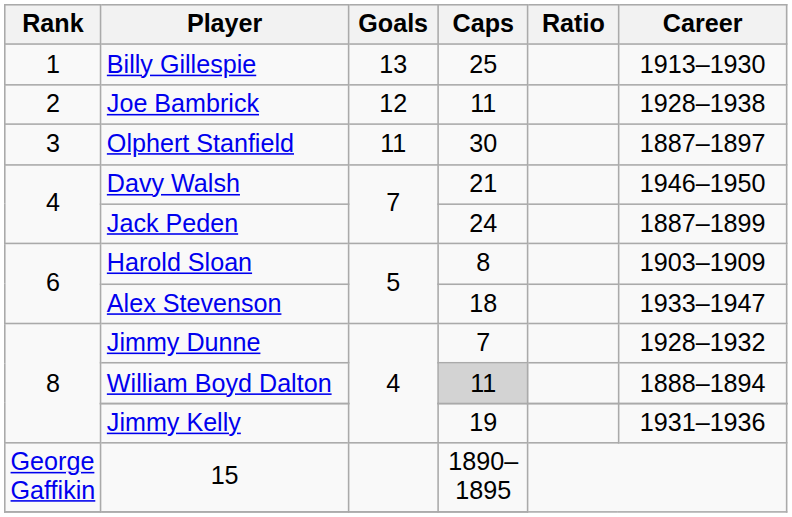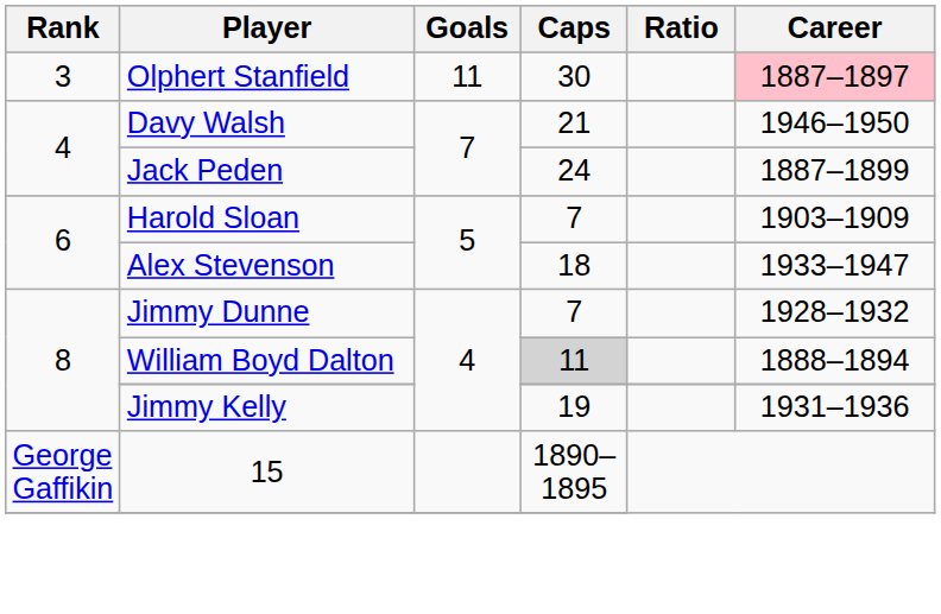- row: 1 | Billy Gillespie | 13 | 25 | 1913–1930
- row: 2 | Joe Bambrick | 12 | 11 | 1928–1938
Olphert Stanfield | Career: no background -> pink background
Harold Sloan | Caps: 8 -> 7
